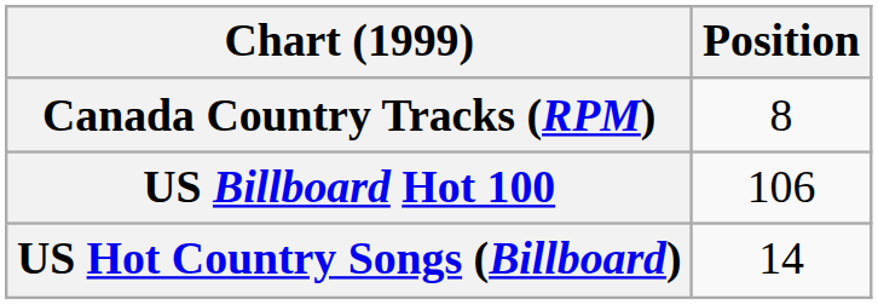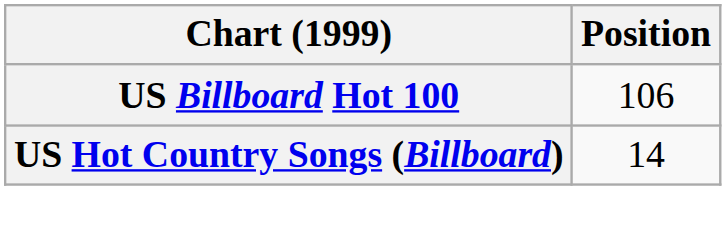- row: Canada Country Tracks (RPM) | 8
